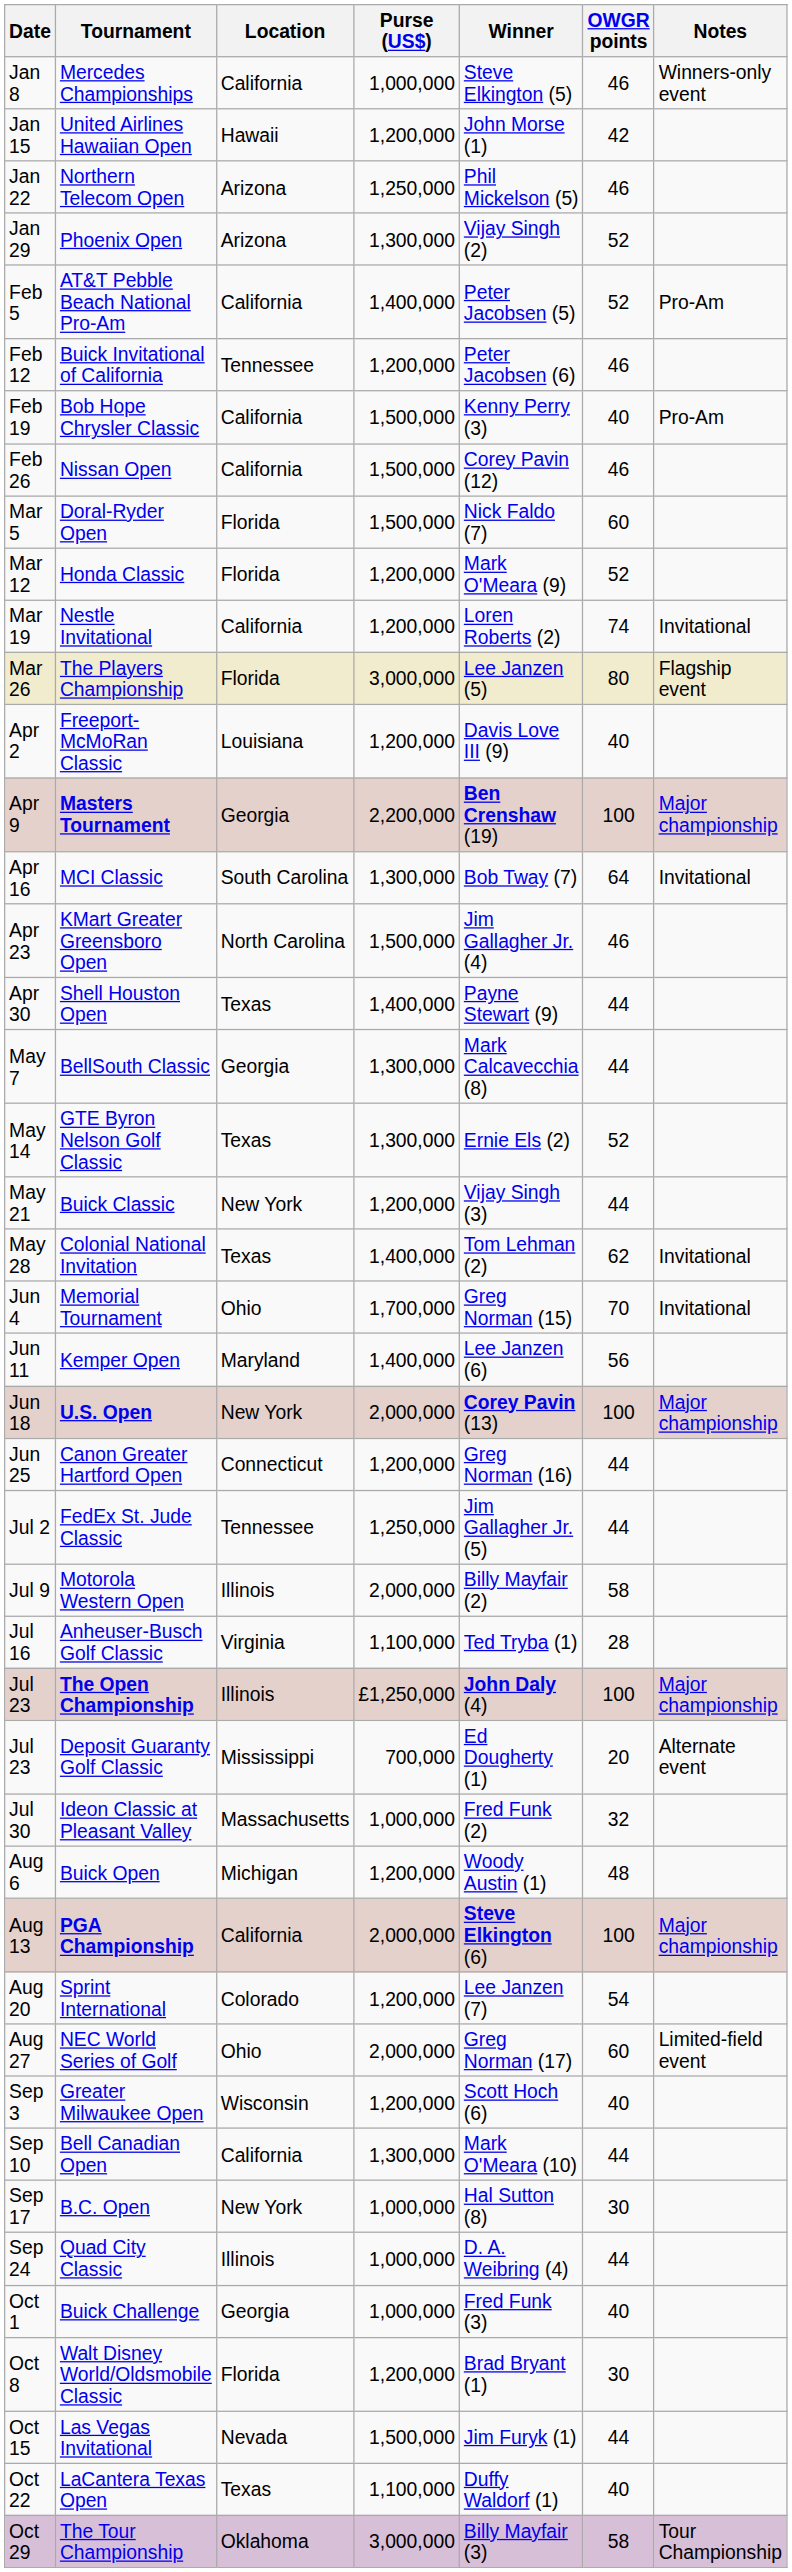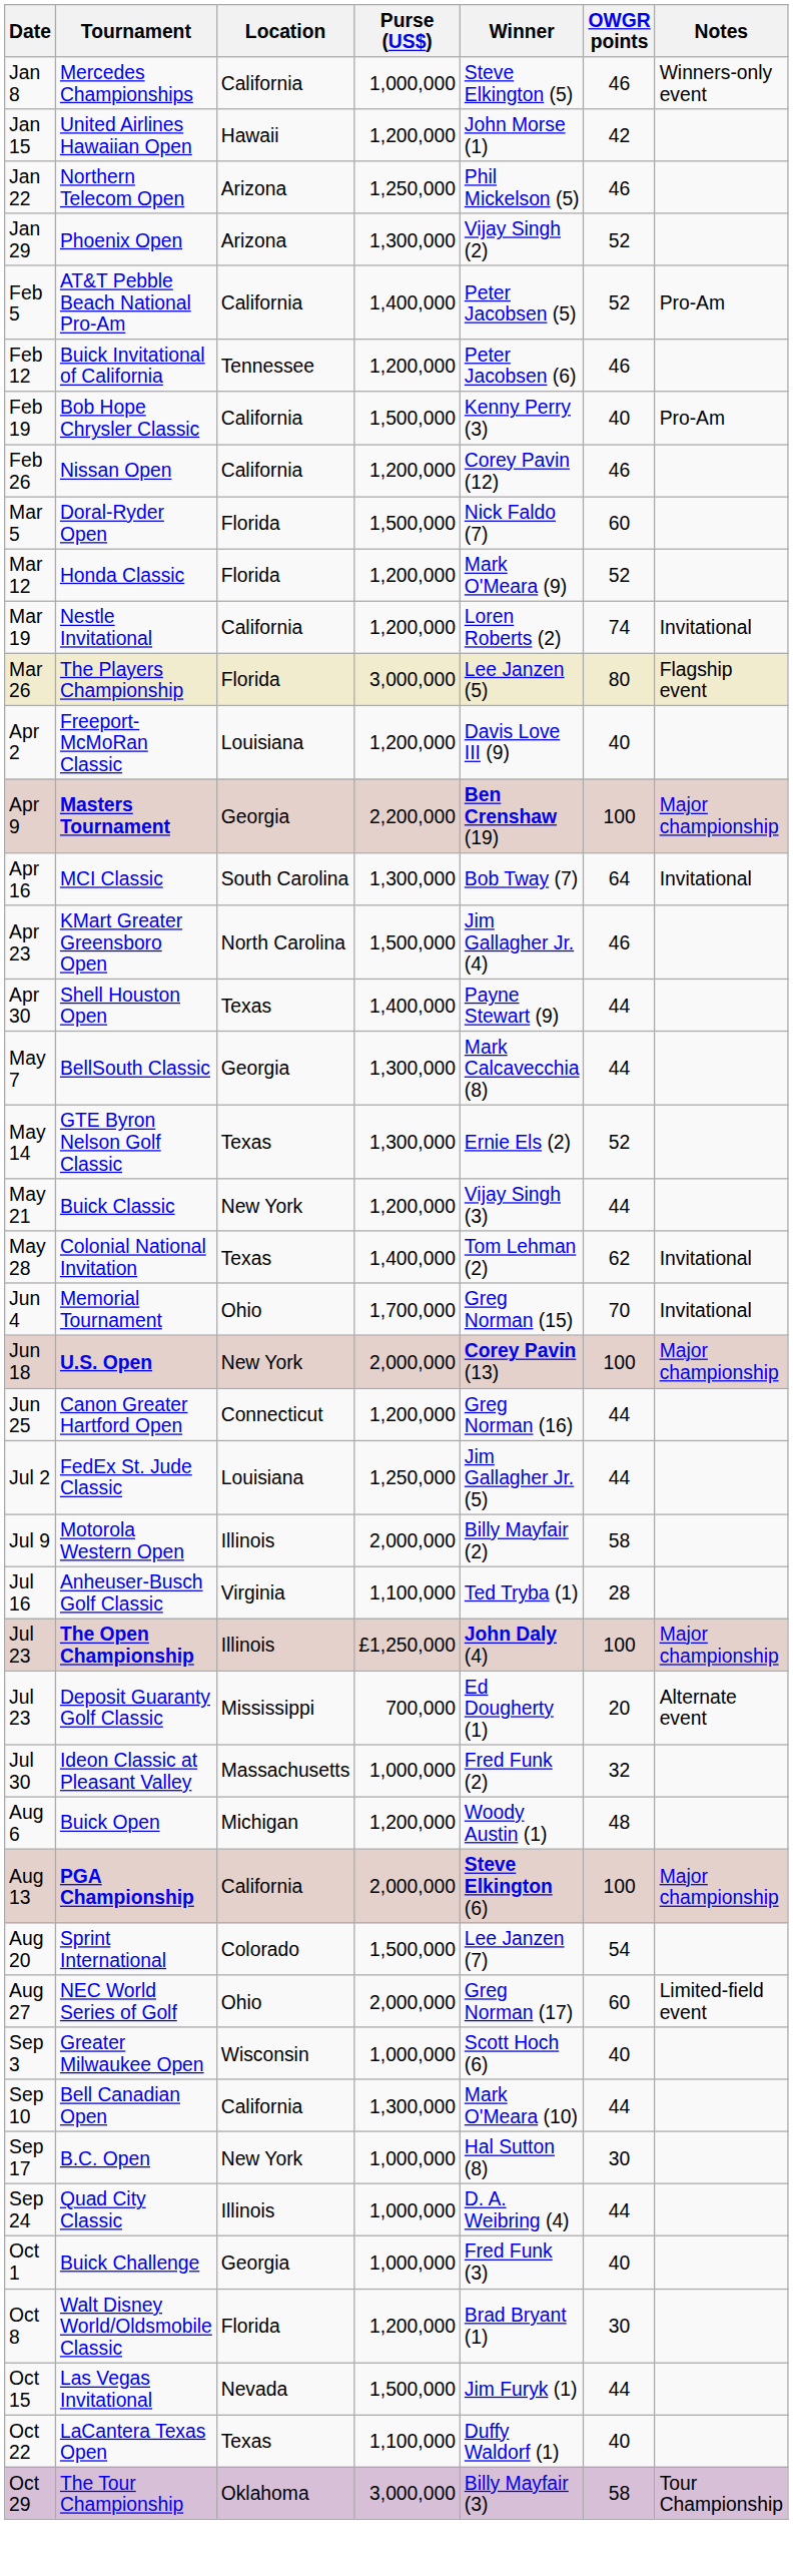Nissan Open | Purse (US$): 1,500,000 -> 1,200,000
- row: Jun 11 | Kemper Open | Maryland | 1,400,000 | Lee Janzen (6) | 56
FedEx St. Jude Classic | Location: Tennessee -> Louisiana
Sprint International | Purse (US$): 1,200,000 -> 1,500,000
Greater Milwaukee Open | Purse (US$): 1,200,000 -> 1,000,000
